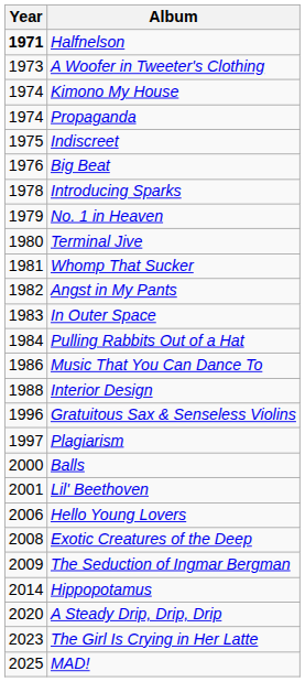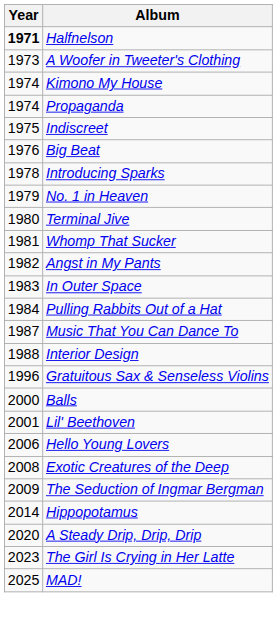Music That You Can Dance To | Year: 1986 -> 1987
- row: 1997 | Plagiarism
